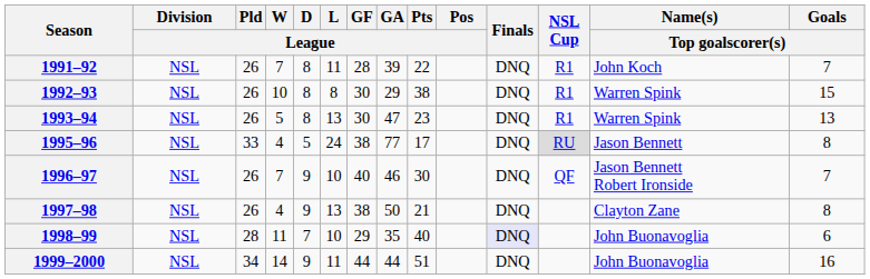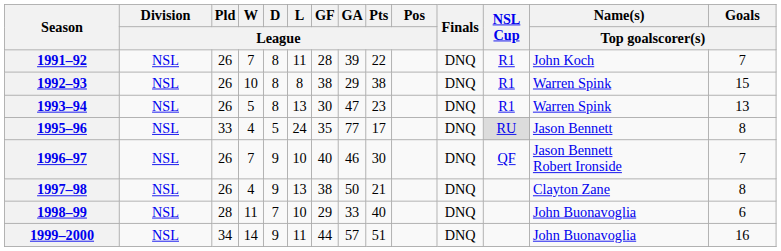1992–93 | GF / League: 30 -> 38
1995–96 | GF / League: 38 -> 35
1998–99 | GA / League: 35 -> 33
1998–99 | Finals: lavender background -> no background
1999–2000 | GA / League: 44 -> 57
